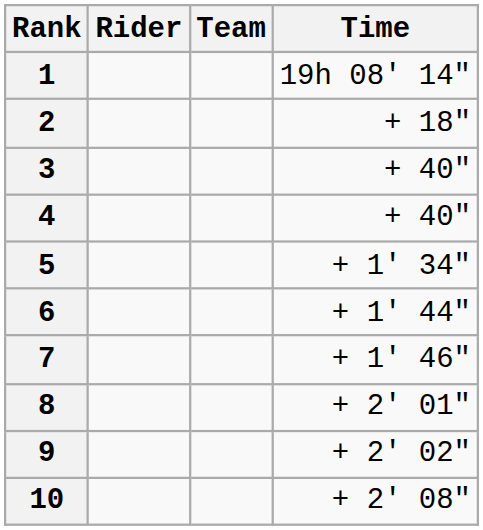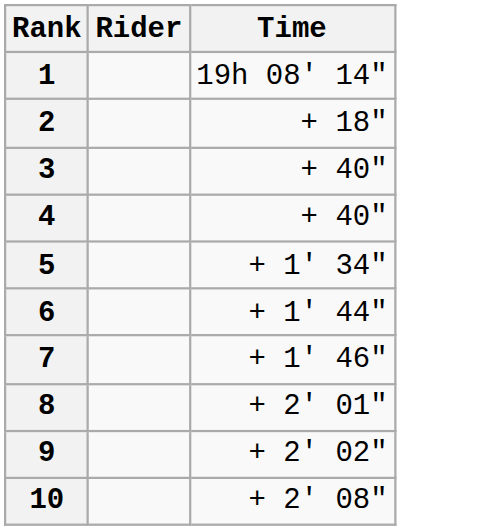- column: Team
